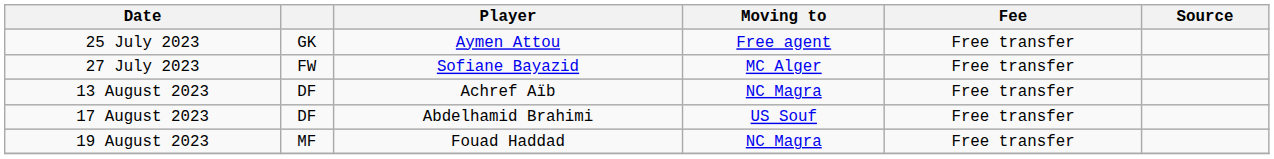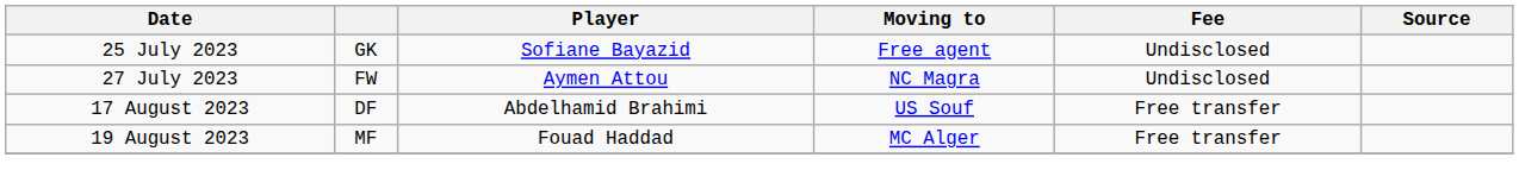25 July 2023 | Player: Aymen Attou -> Sofiane Bayazid
25 July 2023 | Fee: Free transfer -> Undisclosed
27 July 2023 | Player: Sofiane Bayazid -> Aymen Attou
27 July 2023 | Moving to: MC Alger -> NC Magra
27 July 2023 | Fee: Free transfer -> Undisclosed
- row: 13 August 2023 | DF | Achref Aïb | NC Magra | Free transfer
19 August 2023 | Moving to: NC Magra -> MC Alger
